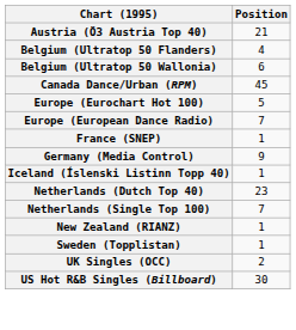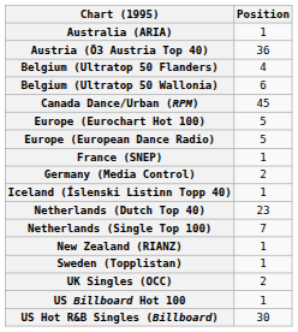+ row: Australia (ARIA) | 1
Austria (Ö3 Austria Top 40) | Position: 21 -> 36
Europe (European Dance Radio) | Position: 7 -> 5
Germany (Media Control) | Position: 9 -> 2
+ row: US Billboard Hot 100 | 1
